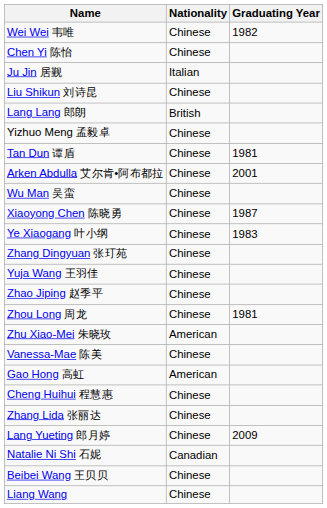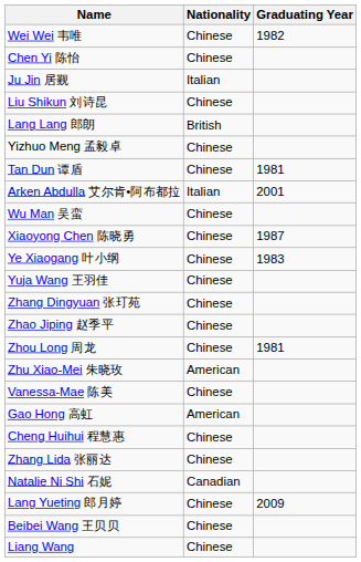Arken Abdulla 艾尔肯•阿布都拉 | Nationality: Chinese -> Italian
rows swapped: Yuja Wang 王羽佳 <-> Zhang Dingyuan 张玎苑
rows swapped: Natalie Ni Shi 石妮 <-> Lang Yueting 郎月婷
